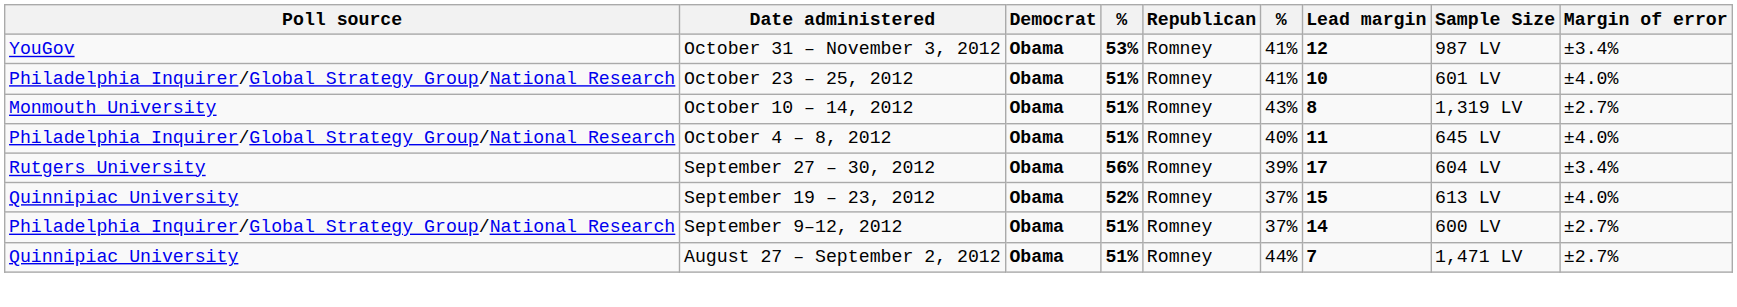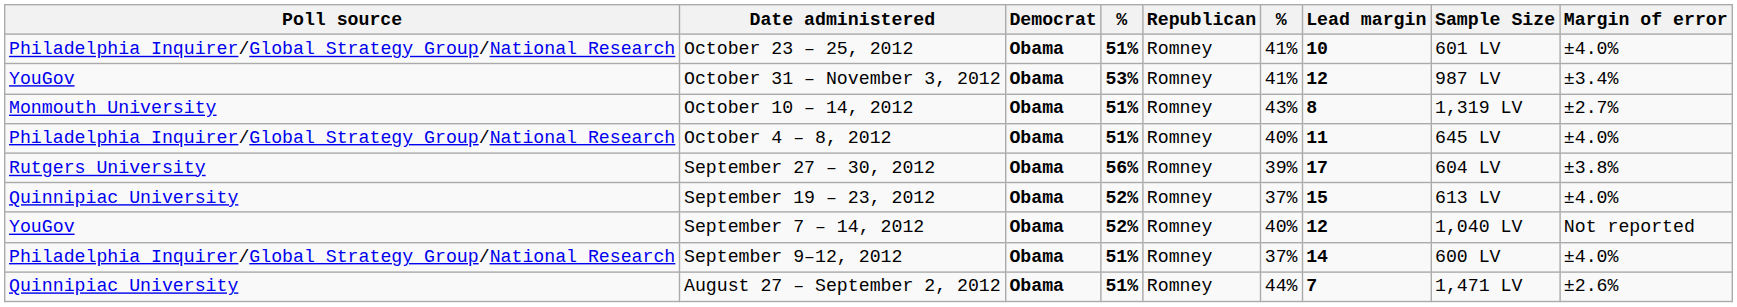rows swapped: October 31 – November 3, 2012 <-> October 23 – 25, 2012
September 27 – 30, 2012 | Margin of error: ±3.4% -> ±3.8%
+ row: YouGov | September 7 – 14, 2012 | Obama | 52% | Romney | 40% | 12 | 1,040 LV | Not reported
September 9–12, 2012 | Margin of error: ±2.7% -> ±4.0%
August 27 – September 2, 2012 | Margin of error: ±2.7% -> ±2.6%
